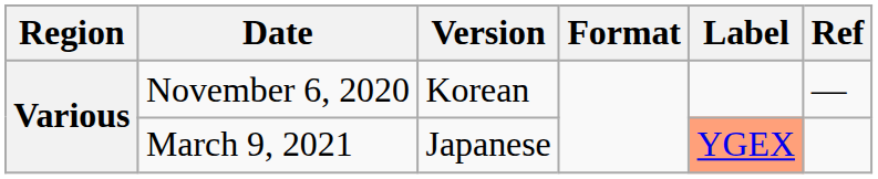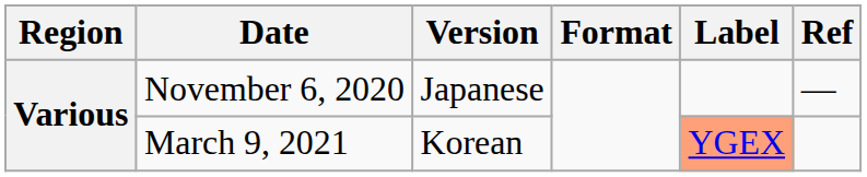November 6, 2020 | Version: Korean -> Japanese
March 9, 2021 | Version: Japanese -> Korean
